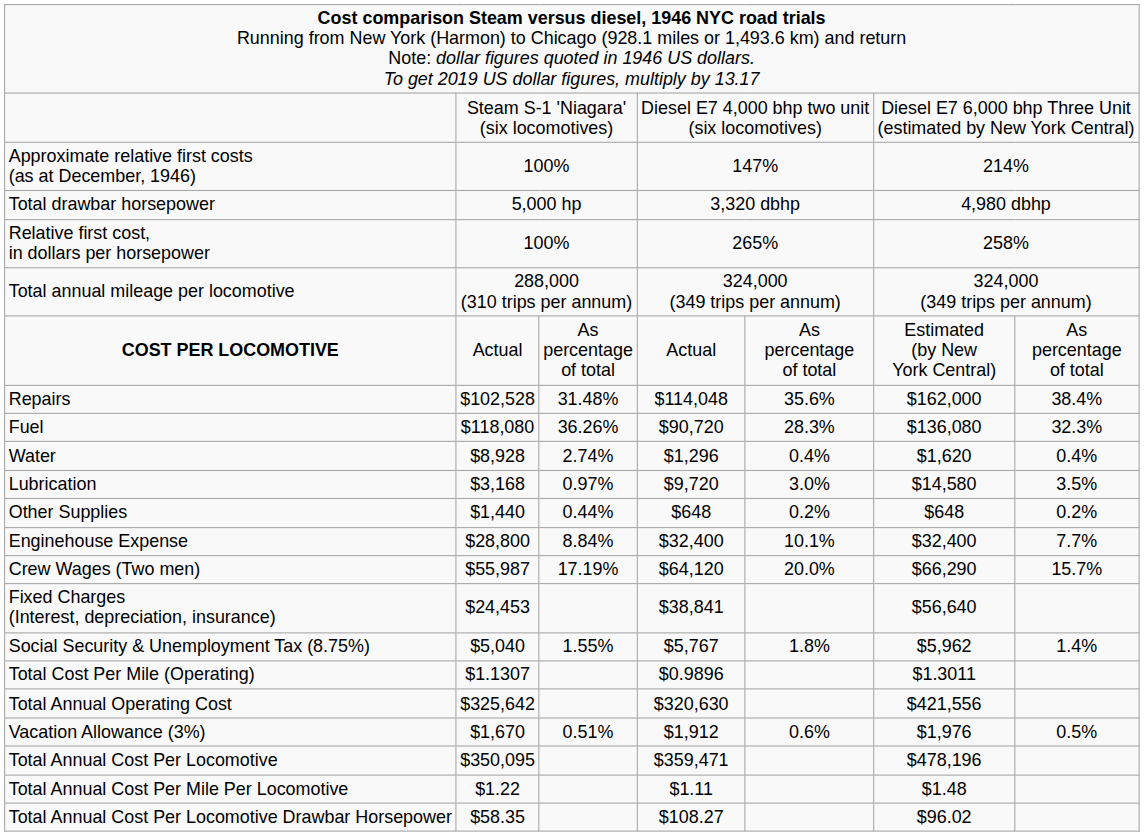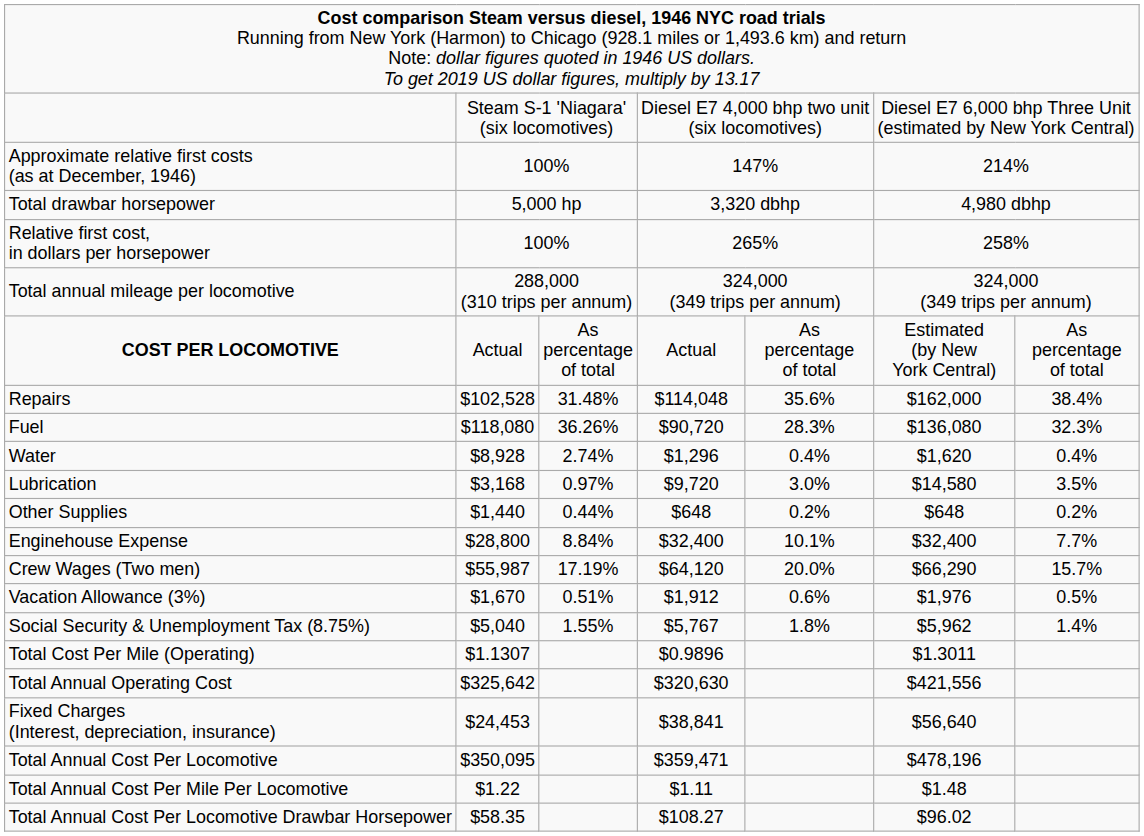rows swapped: Vacation Allowance (3%) <-> Fixed Charges (Interest, depreciation, insurance)
